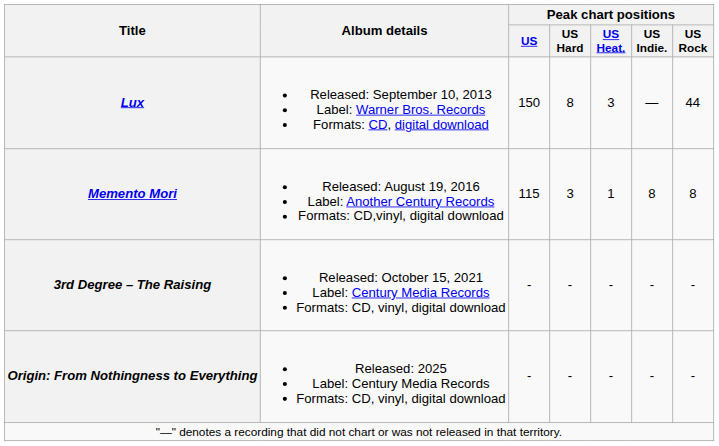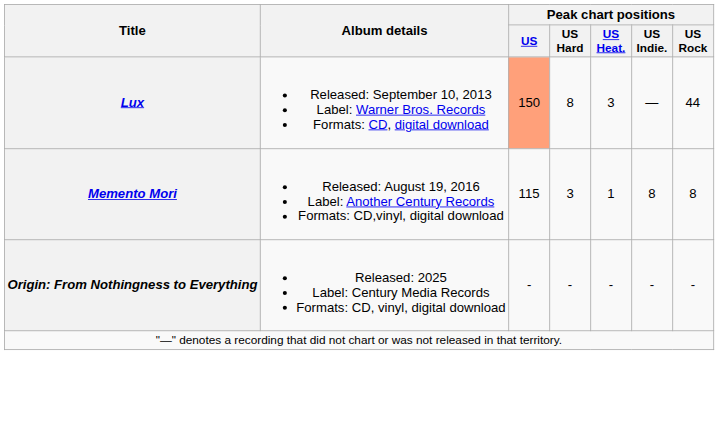Lux | Peak chart positions / US: no background -> lightsalmon background
- row: 3rd Degree – The Raising | Released: October 15, 2021 Label: Century Media Records Formats: CD, vinyl, digital download | - | - | - | - | -
